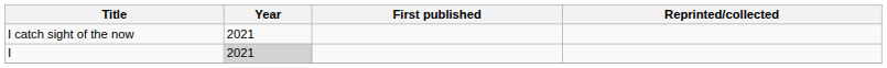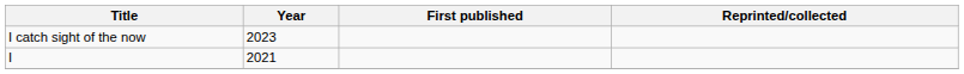I catch sight of the now | Year: 2021 -> 2023
I | Year: lightgrey background -> no background
